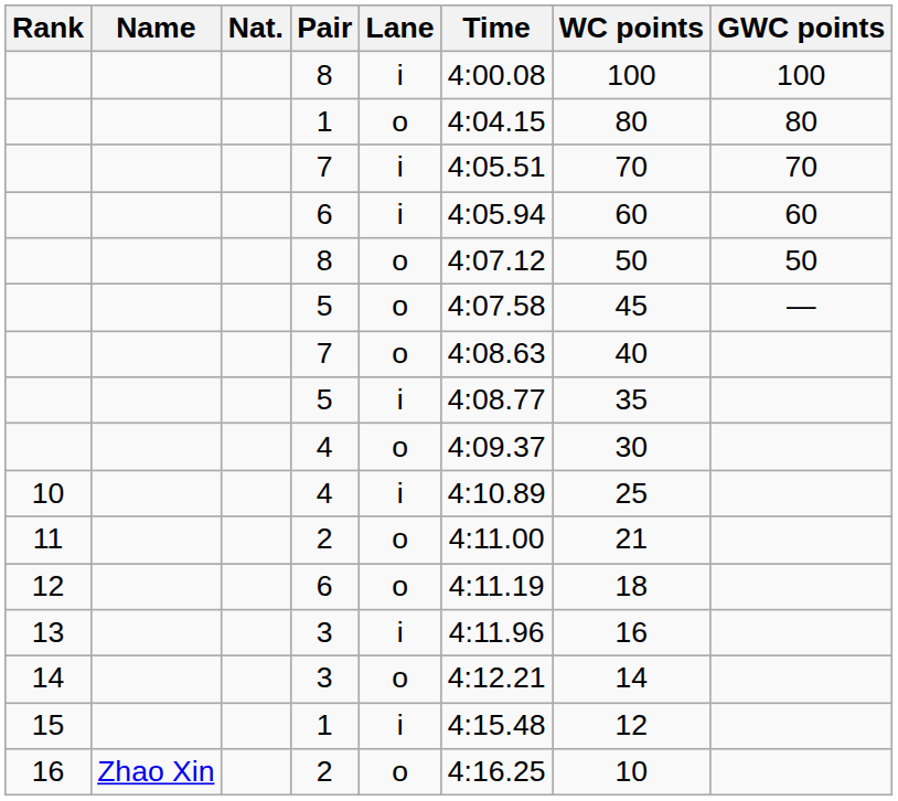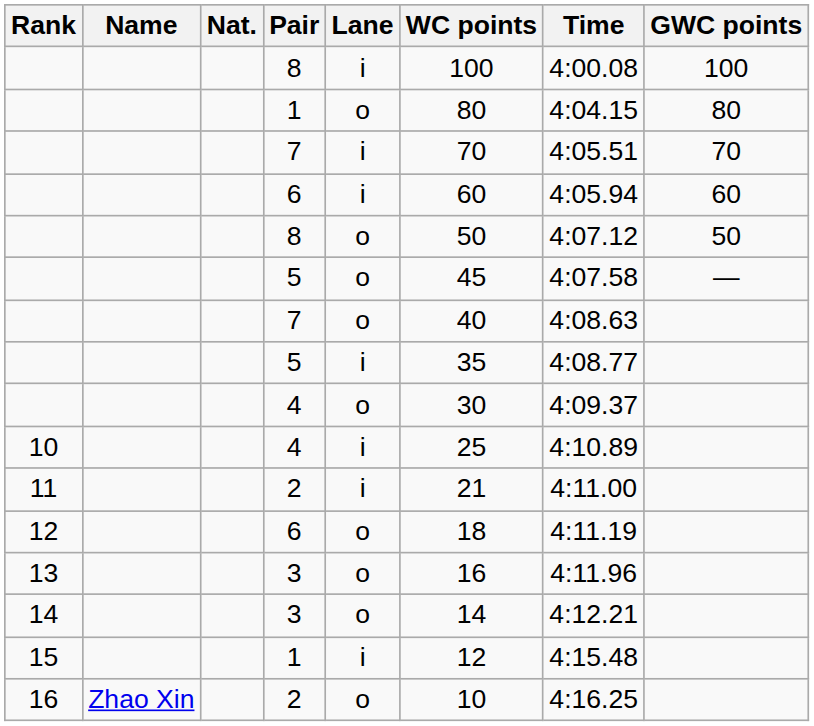columns swapped: Time <-> WC points
11 | Lane: o -> i
13 | Lane: i -> o
